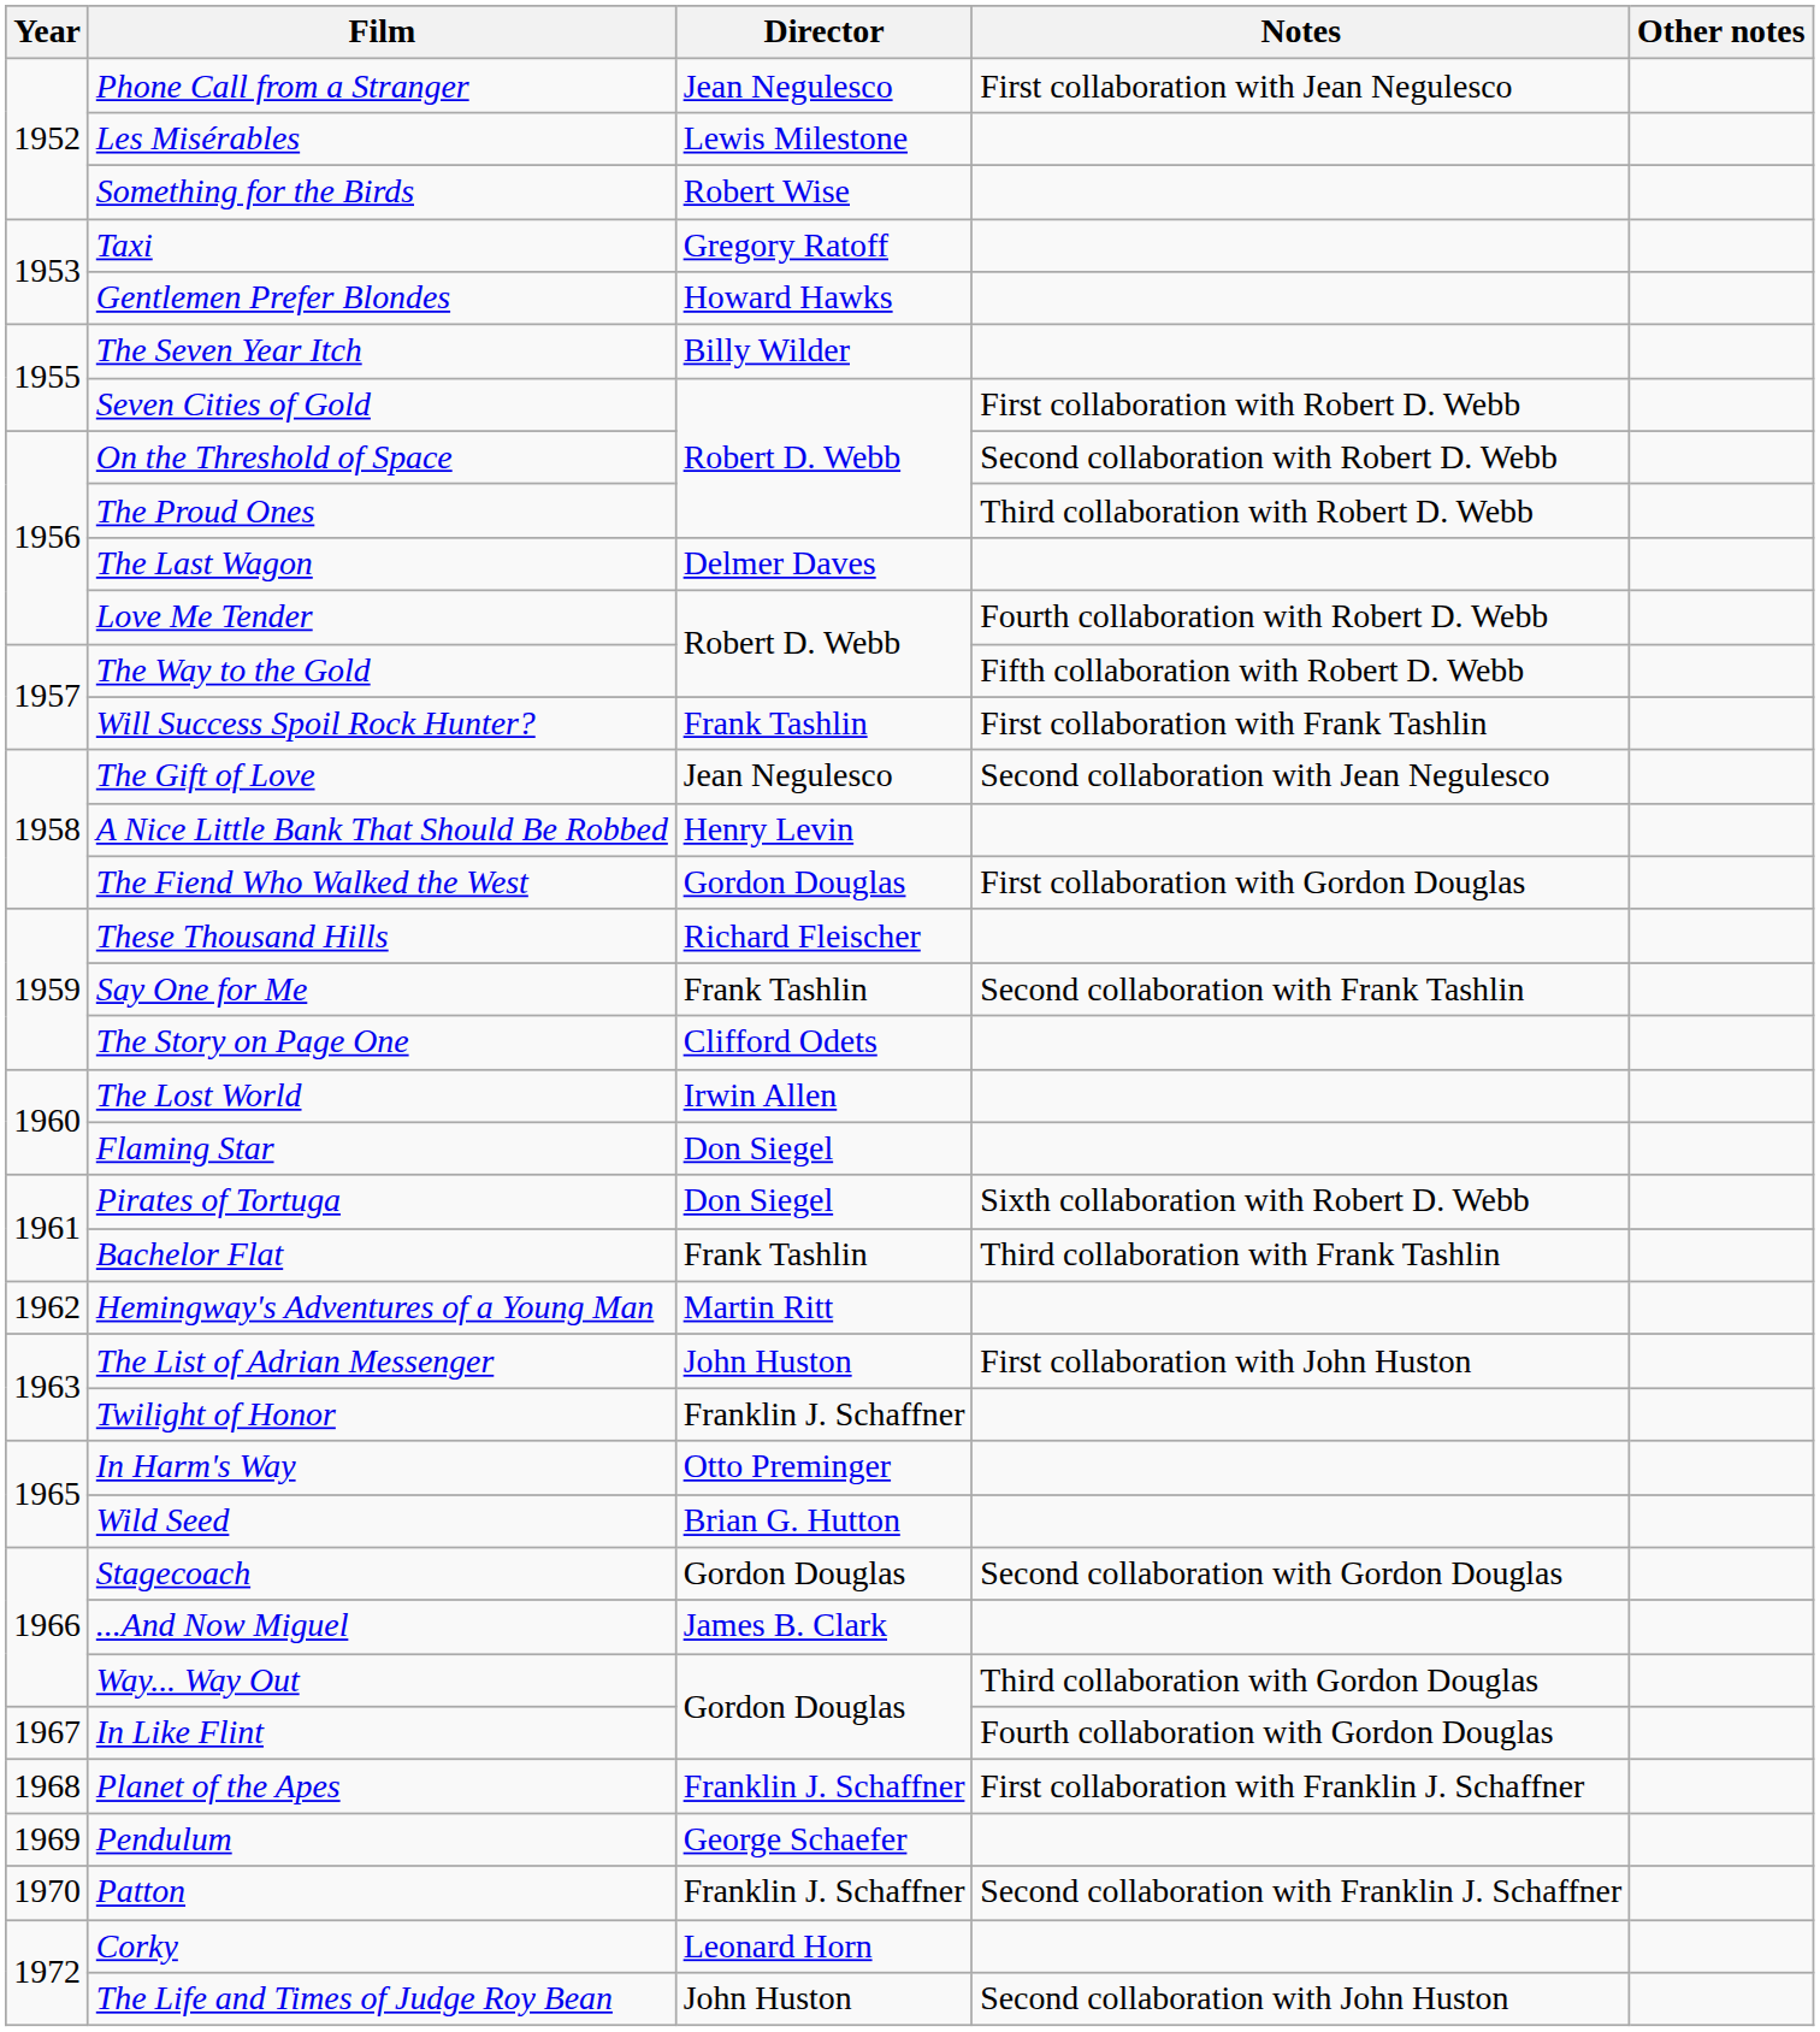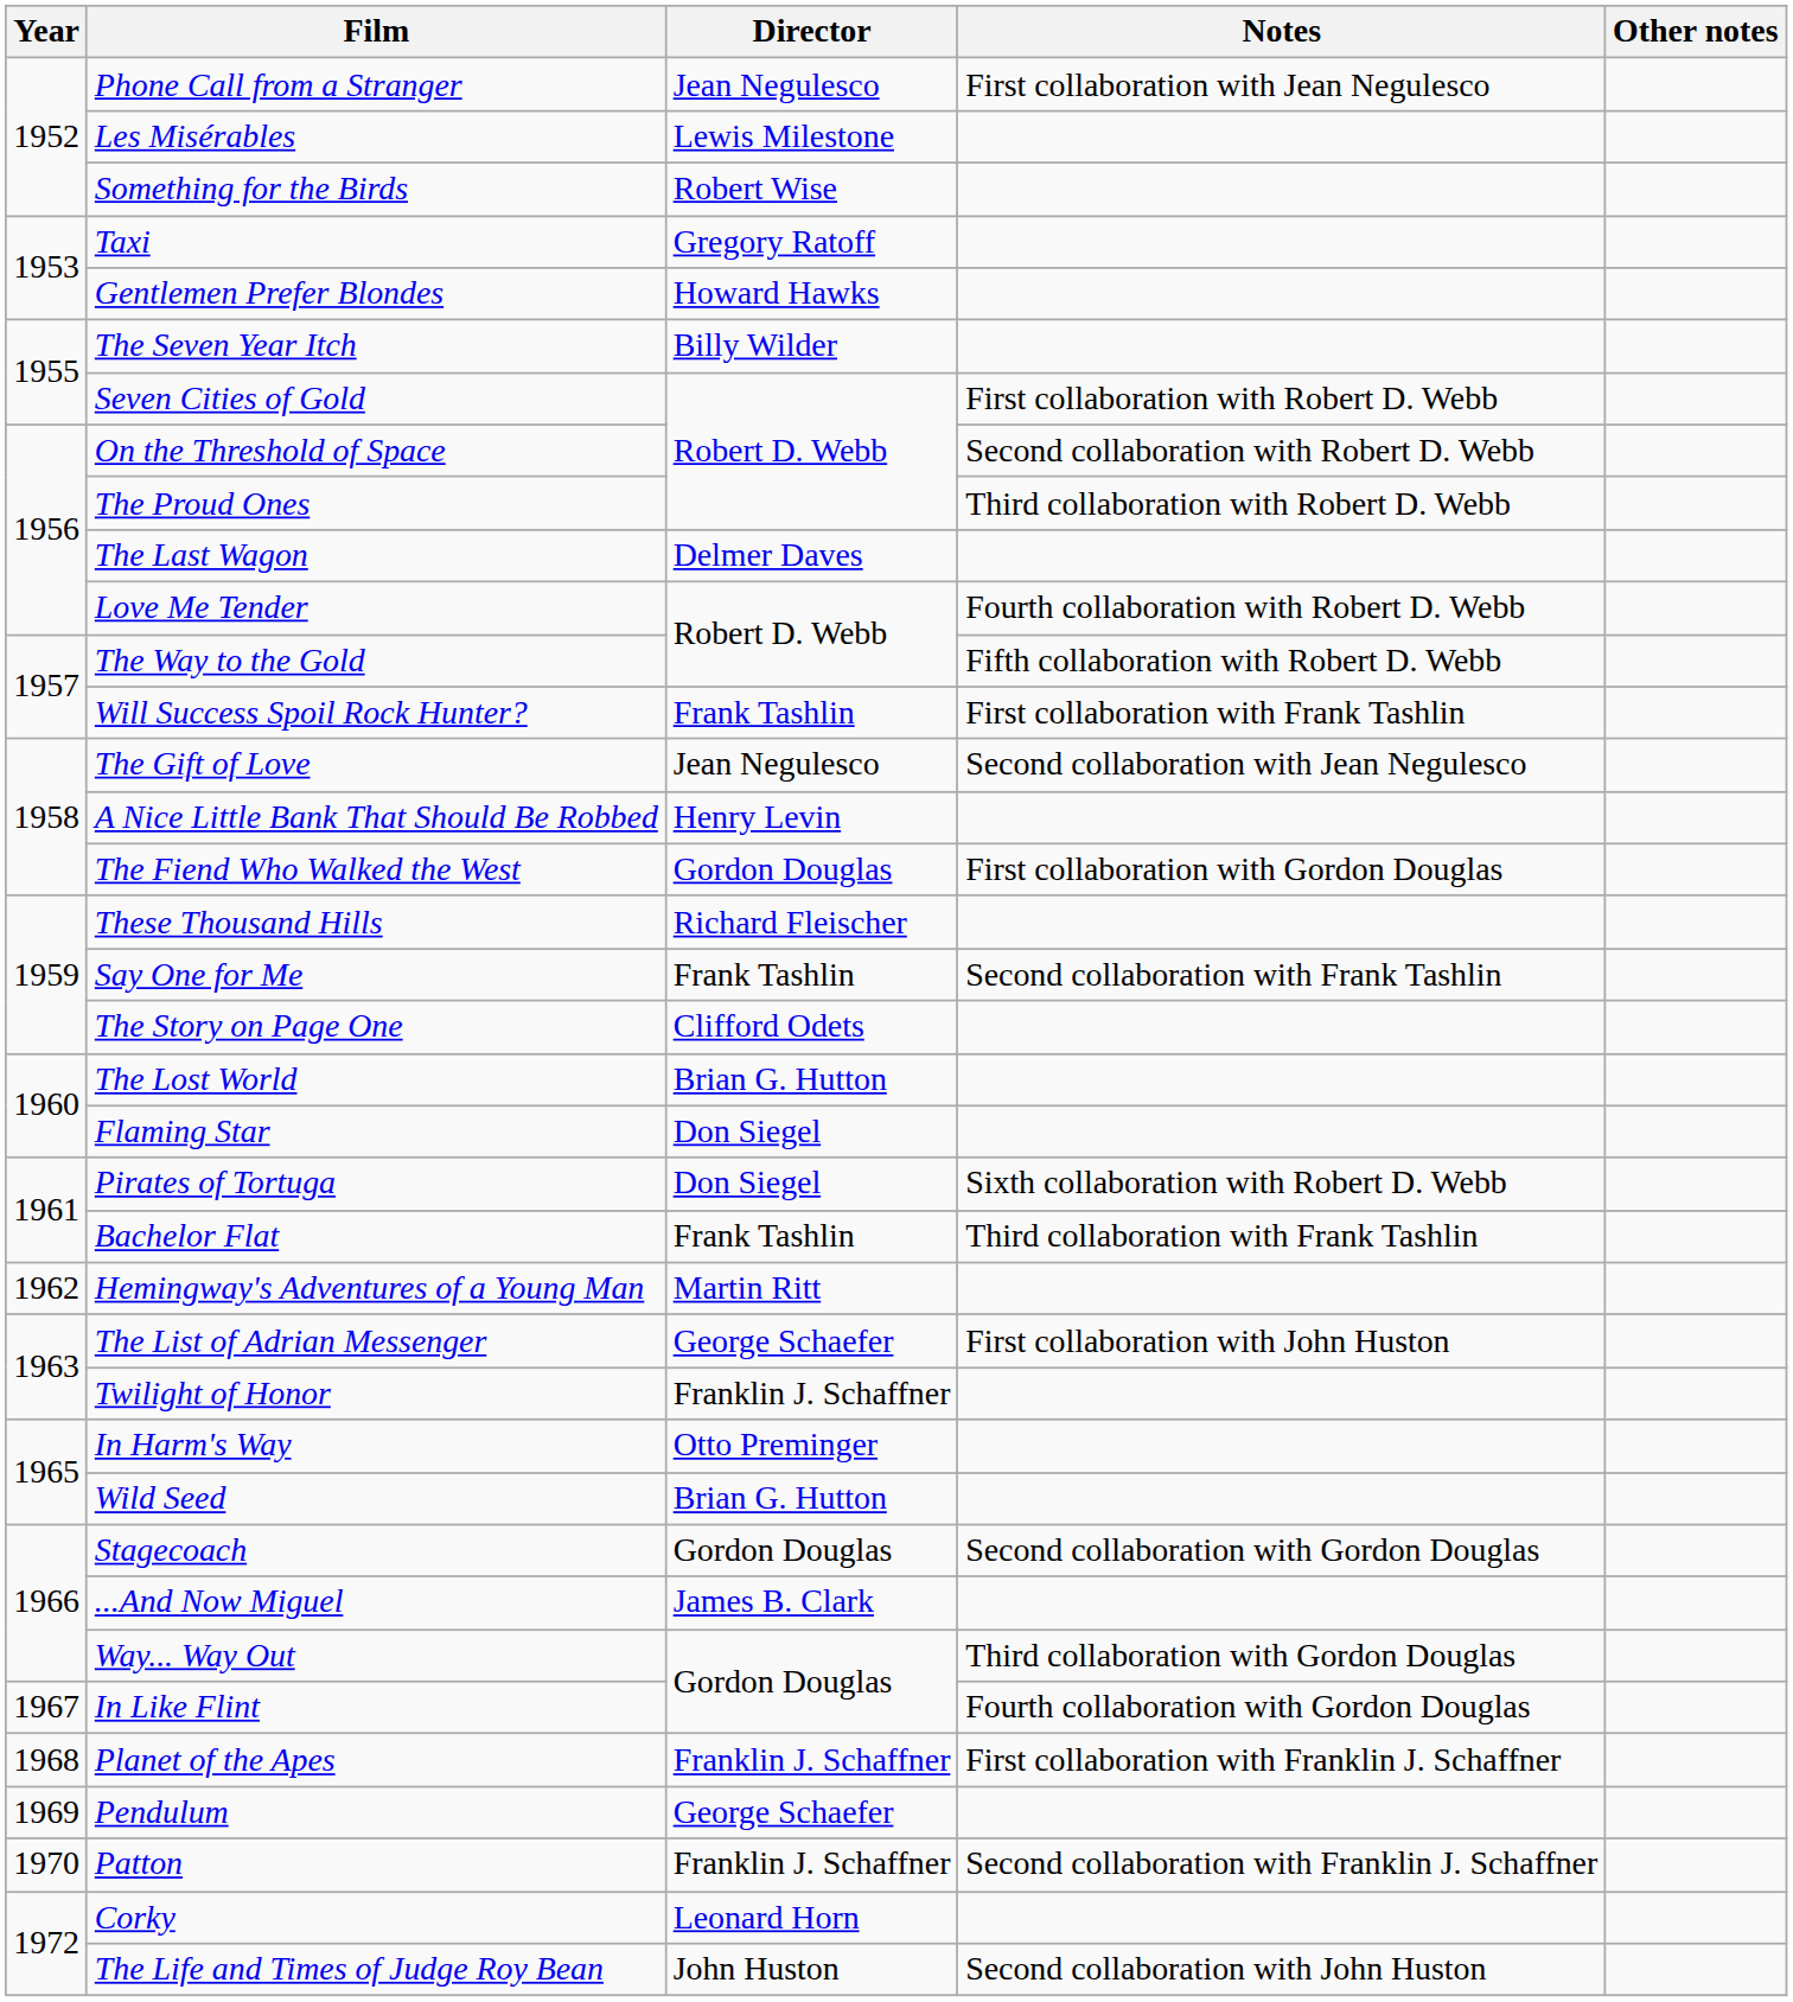The Lost World | Director: Irwin Allen -> Brian G. Hutton
The List of Adrian Messenger | Director: John Huston -> George Schaefer
